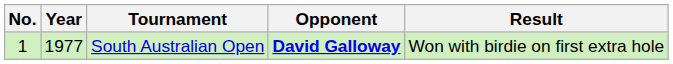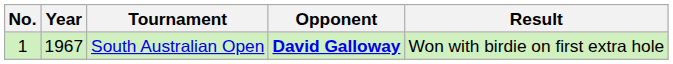South Australian Open | Year: 1977 -> 1967
